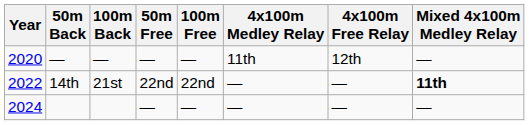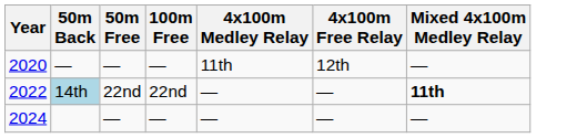- column: 100m Back | — | 21st
2022 | 50m Back: no background -> lightblue background
